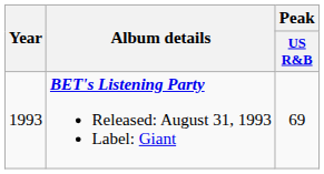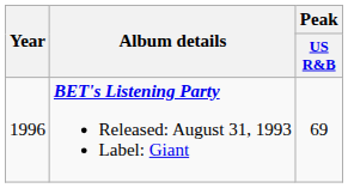BET's Listening Party Released: August 31, 1993 Label: Giant | Year: 1993 -> 1996
